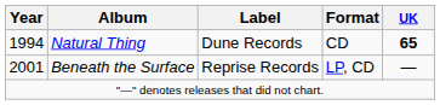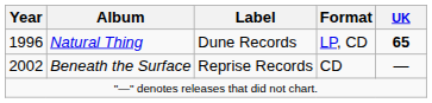Natural Thing | Year: 1994 -> 1996
Natural Thing | Format: CD -> LP, CD
Beneath the Surface | Year: 2001 -> 2002
Beneath the Surface | Format: LP, CD -> CD
